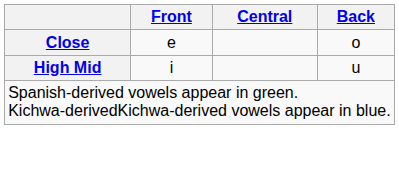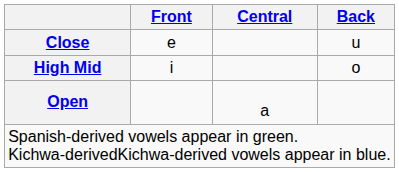Close | Back: o -> u
High Mid | Back: u -> o
+ row: Open | a
